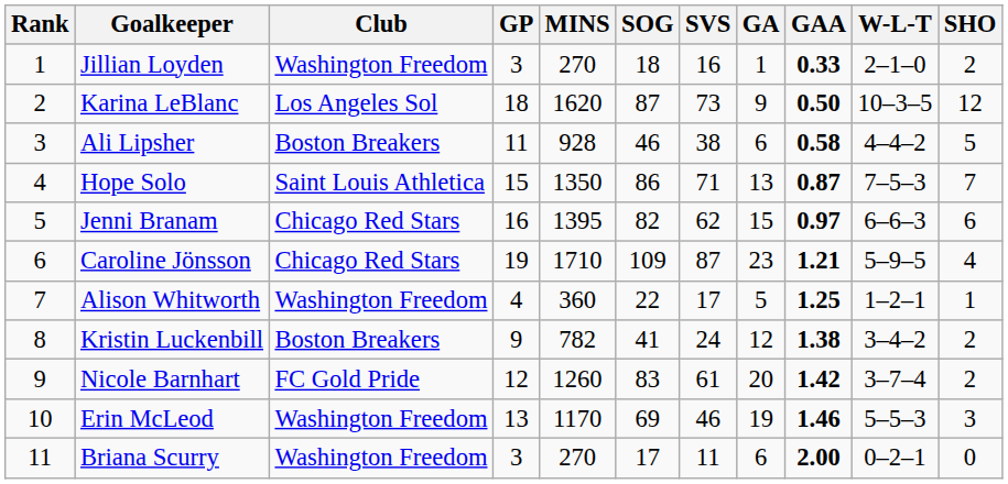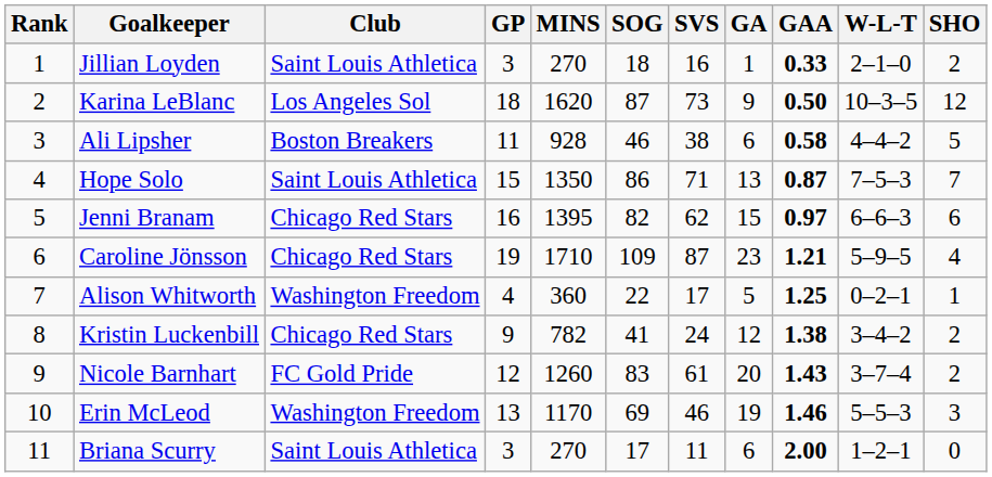Jillian Loyden | Club: Washington Freedom -> Saint Louis Athletica
Alison Whitworth | W-L-T: 1–2–1 -> 0–2–1
Kristin Luckenbill | Club: Boston Breakers -> Chicago Red Stars
Nicole Barnhart | GAA: 1.42 -> 1.43
Briana Scurry | Club: Washington Freedom -> Saint Louis Athletica
Briana Scurry | W-L-T: 0–2–1 -> 1–2–1
